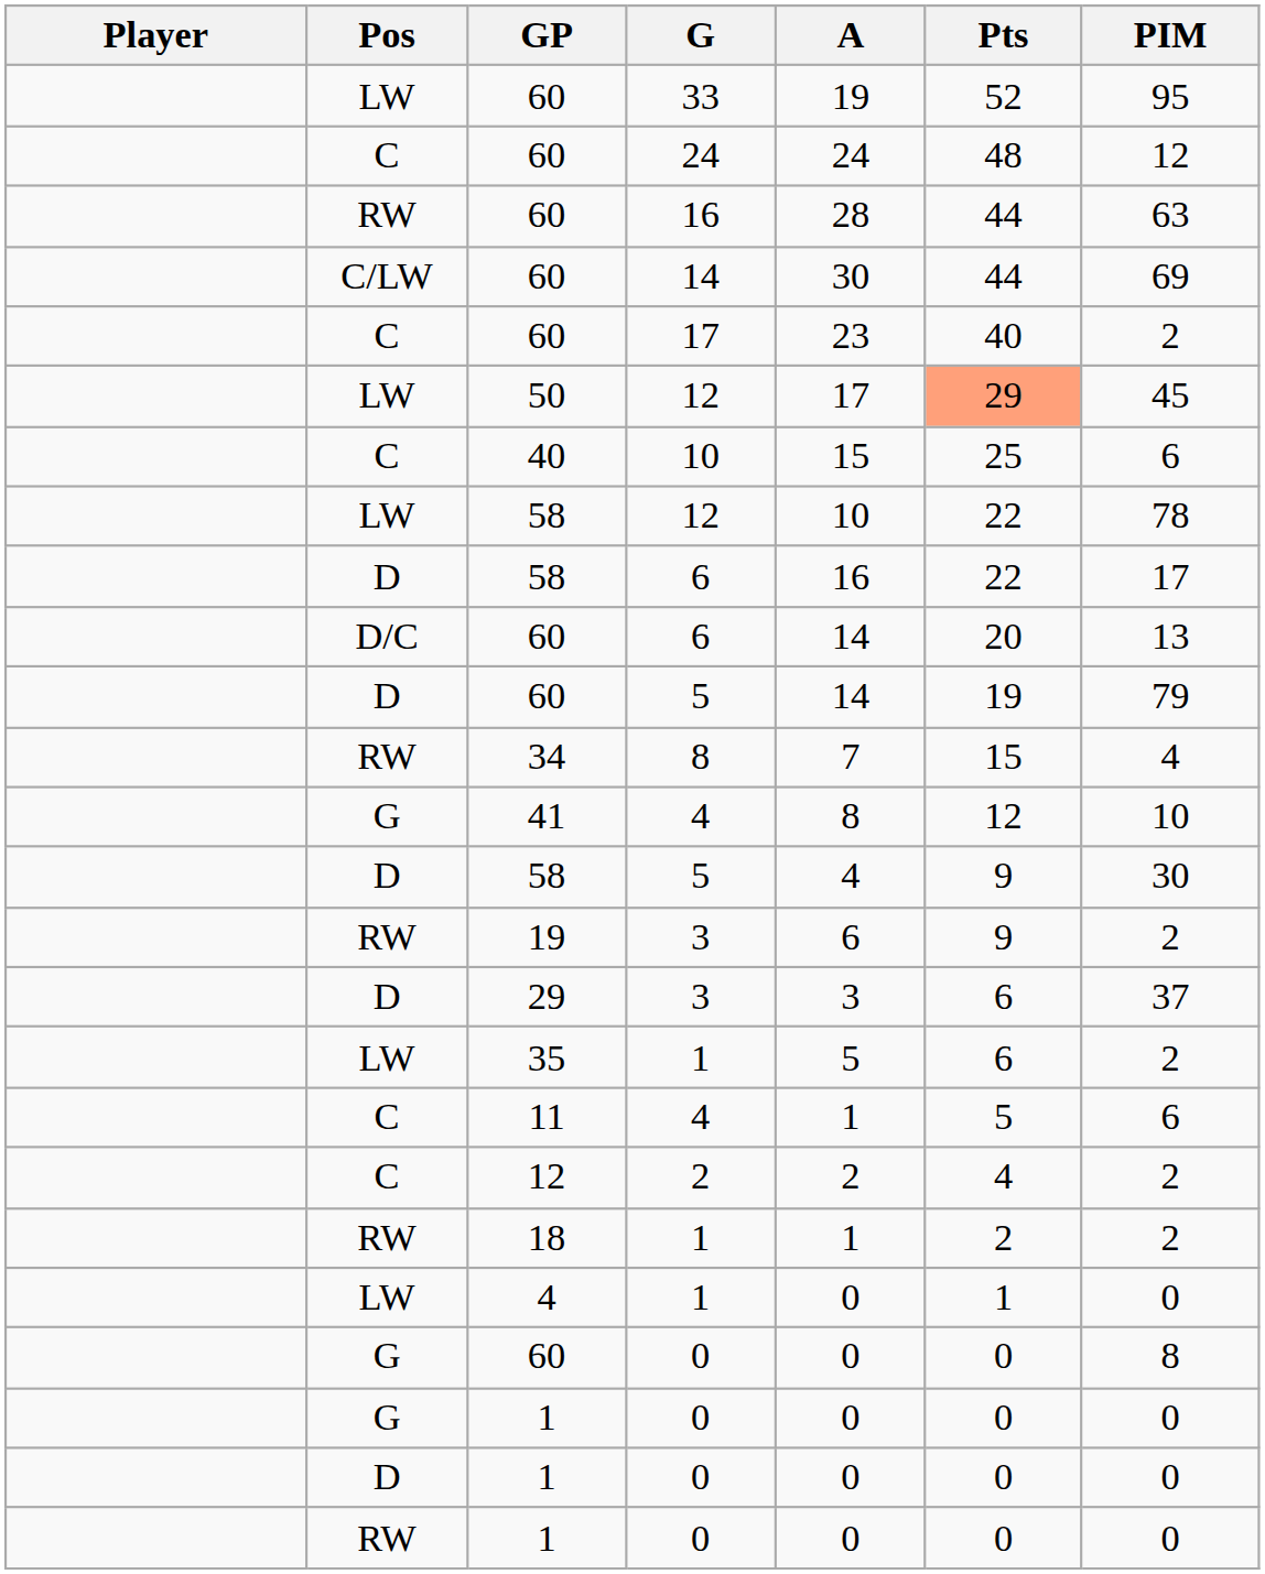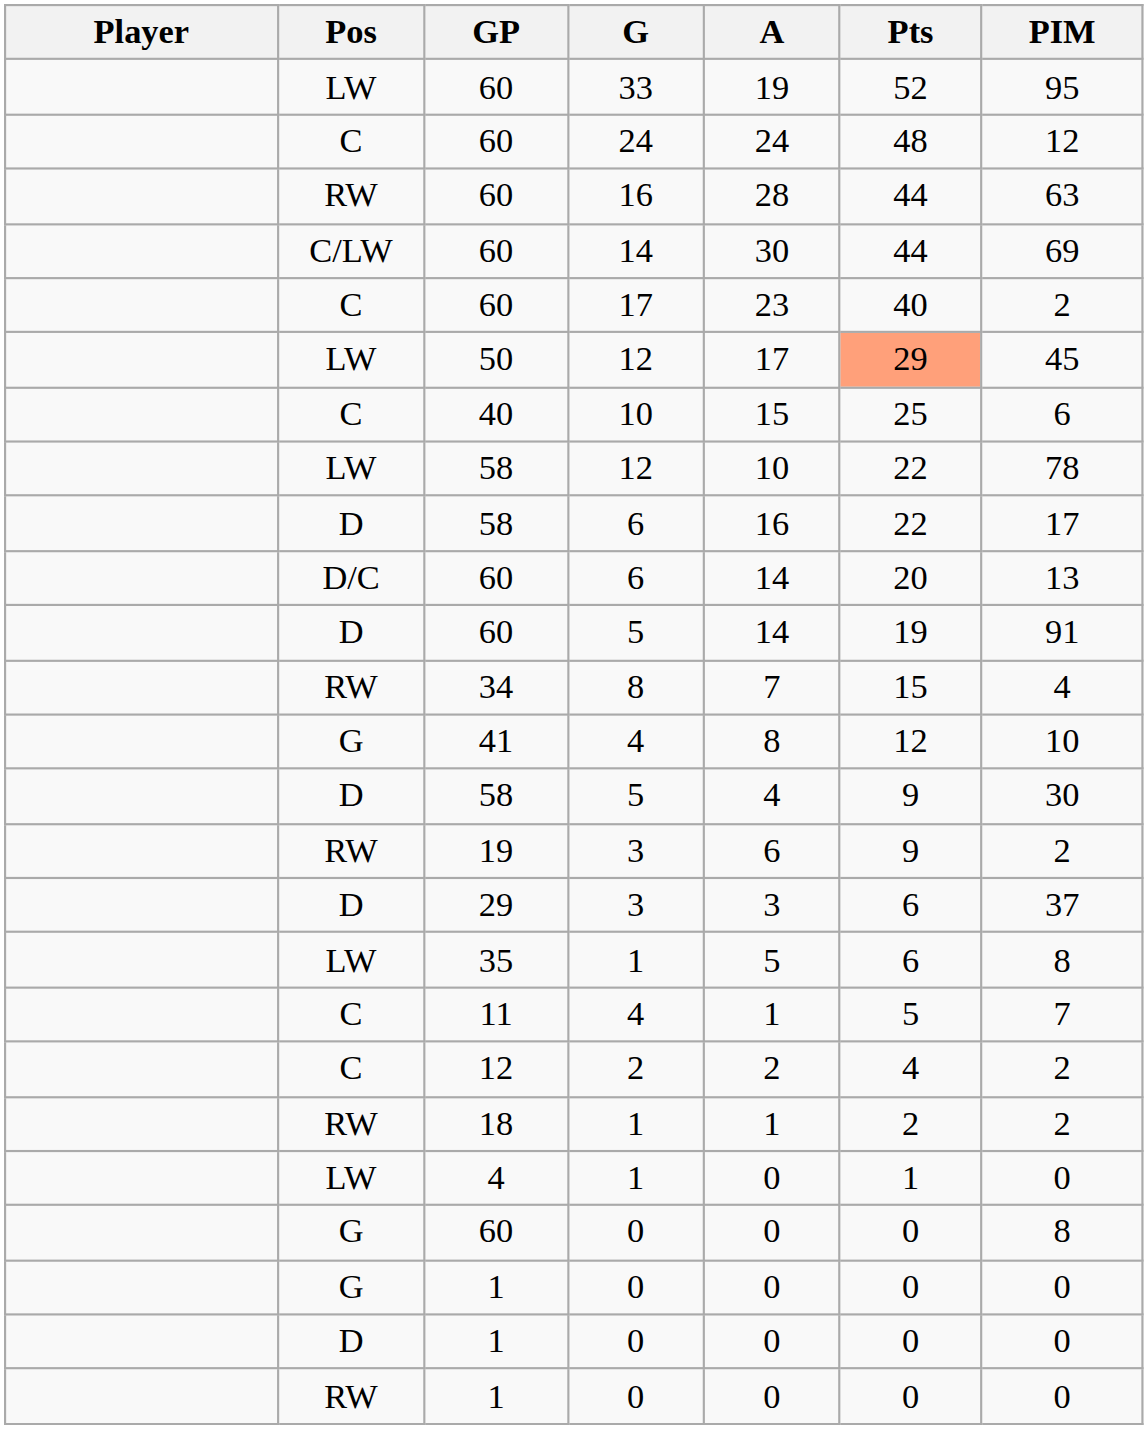60 / 5 | PIM: 79 -> 91
35 / 1 | PIM: 2 -> 8
11 / 4 | PIM: 6 -> 7
